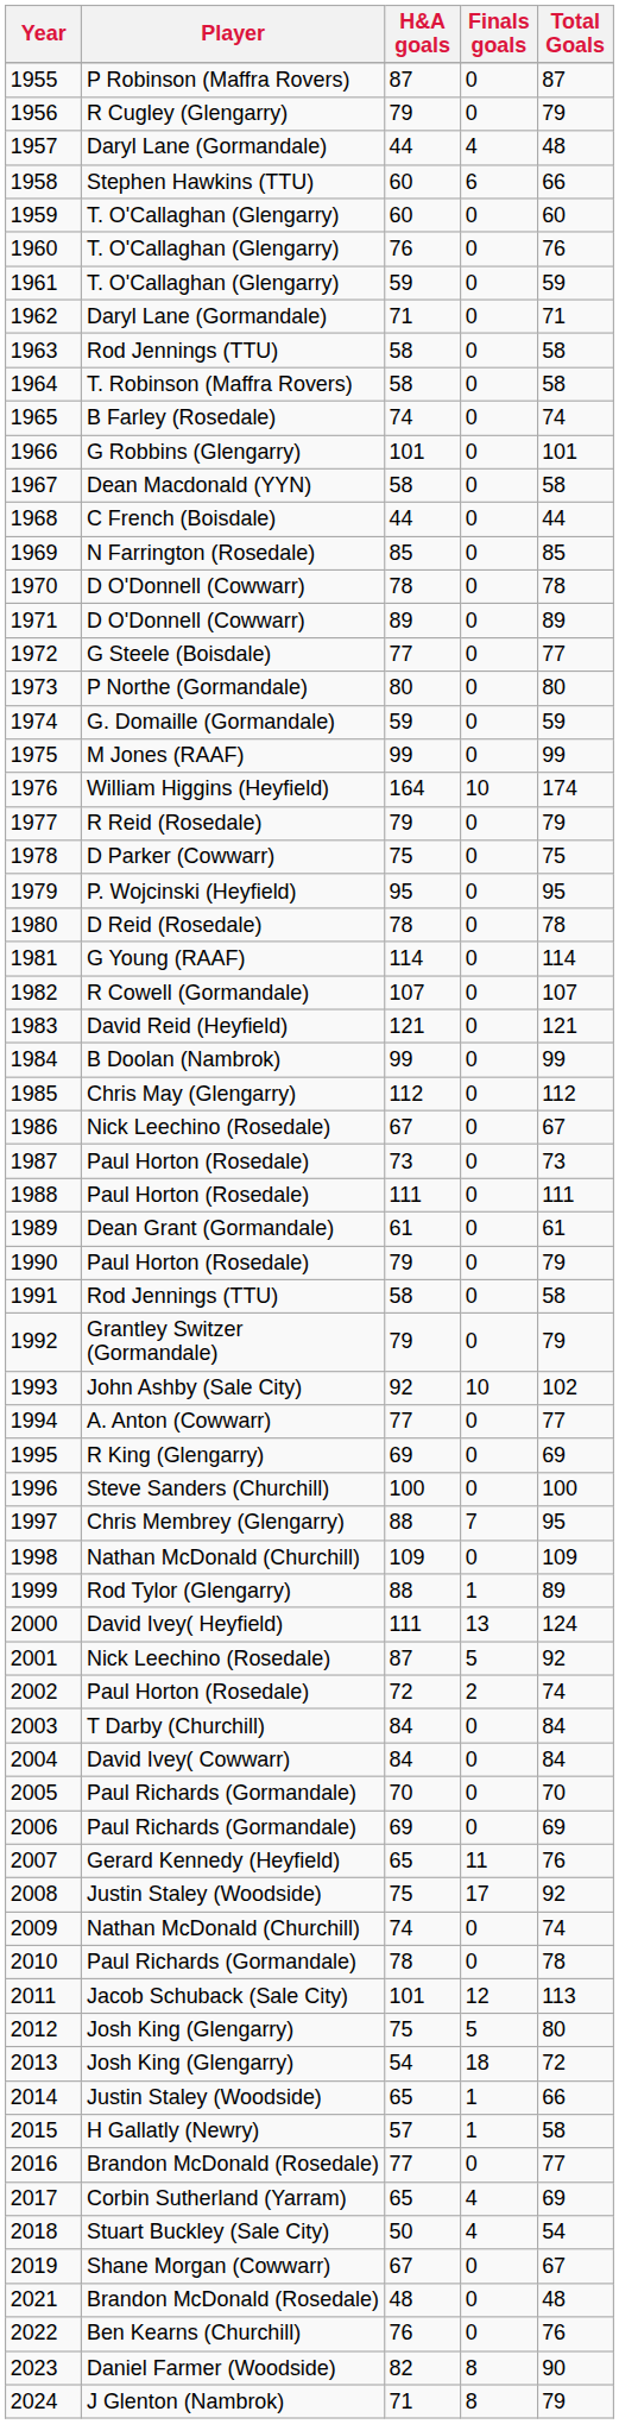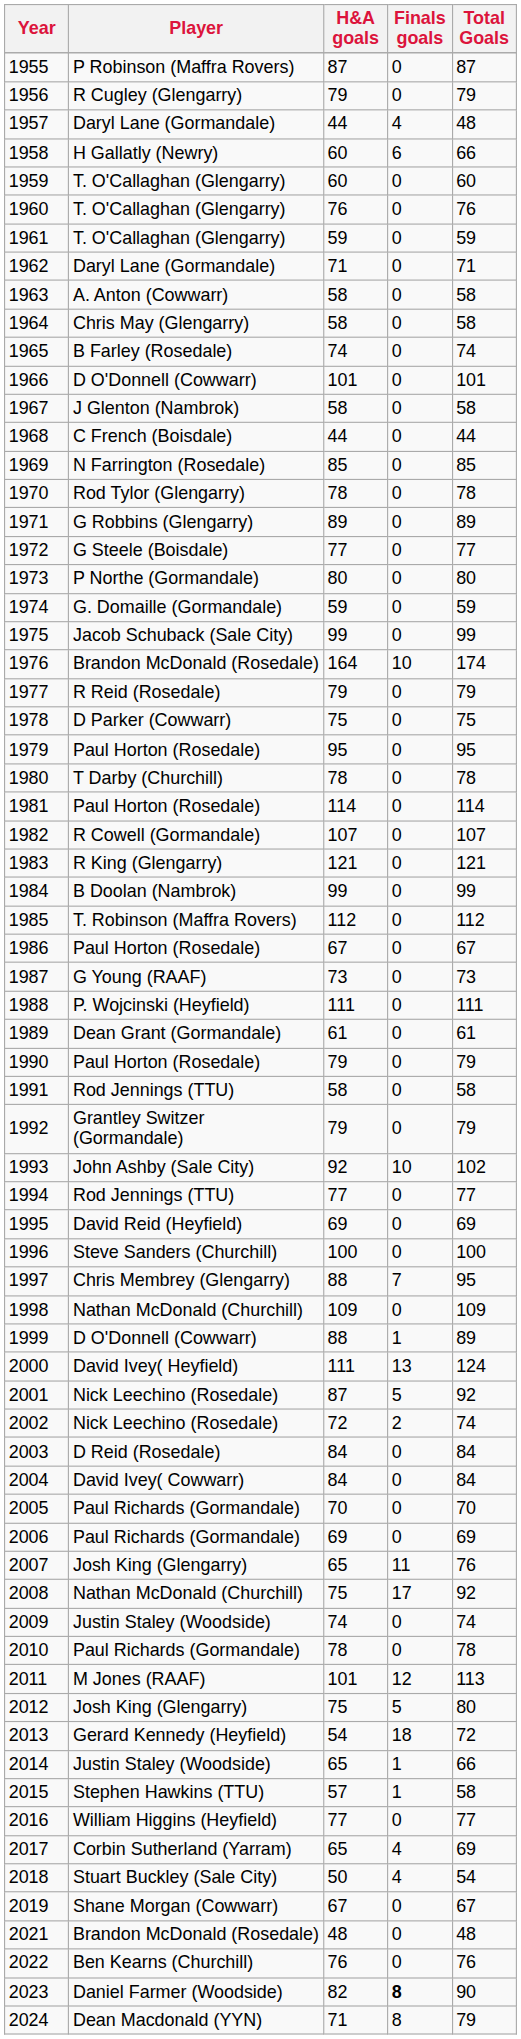1958 | Player: Stephen Hawkins (TTU) -> H Gallatly (Newry)
1963 | Player: Rod Jennings (TTU) -> A. Anton (Cowwarr)
1964 | Player: T. Robinson (Maffra Rovers) -> Chris May (Glengarry)
1966 | Player: G Robbins (Glengarry) -> D O'Donnell (Cowwarr)
1967 | Player: Dean Macdonald (YYN) -> J Glenton (Nambrok)
1970 | Player: D O'Donnell (Cowwarr) -> Rod Tylor (Glengarry)
1971 | Player: D O'Donnell (Cowwarr) -> G Robbins (Glengarry)
1975 | Player: M Jones (RAAF) -> Jacob Schuback (Sale City)
1976 | Player: William Higgins (Heyfield) -> Brandon McDonald (Rosedale)
1979 | Player: P. Wojcinski (Heyfield) -> Paul Horton (Rosedale)
1980 | Player: D Reid (Rosedale) -> T Darby (Churchill)
1981 | Player: G Young (RAAF) -> Paul Horton (Rosedale)
1983 | Player: David Reid (Heyfield) -> R King (Glengarry)
1985 | Player: Chris May (Glengarry) -> T. Robinson (Maffra Rovers)
1986 | Player: Nick Leechino (Rosedale) -> Paul Horton (Rosedale)
1987 | Player: Paul Horton (Rosedale) -> G Young (RAAF)
1988 | Player: Paul Horton (Rosedale) -> P. Wojcinski (Heyfield)
1994 | Player: A. Anton (Cowwarr) -> Rod Jennings (TTU)
1995 | Player: R King (Glengarry) -> David Reid (Heyfield)
1999 | Player: Rod Tylor (Glengarry) -> D O'Donnell (Cowwarr)
2002 | Player: Paul Horton (Rosedale) -> Nick Leechino (Rosedale)
2003 | Player: T Darby (Churchill) -> D Reid (Rosedale)
2007 | Player: Gerard Kennedy (Heyfield) -> Josh King (Glengarry)
2008 | Player: Justin Staley (Woodside) -> Nathan McDonald (Churchill)
2009 | Player: Nathan McDonald (Churchill) -> Justin Staley (Woodside)
2011 | Player: Jacob Schuback (Sale City) -> M Jones (RAAF)
2013 | Player: Josh King (Glengarry) -> Gerard Kennedy (Heyfield)
2015 | Player: H Gallatly (Newry) -> Stephen Hawkins (TTU)
2016 | Player: Brandon McDonald (Rosedale) -> William Higgins (Heyfield)
2023 | Finals goals: normal -> bold
2024 | Player: J Glenton (Nambrok) -> Dean Macdonald (YYN)
